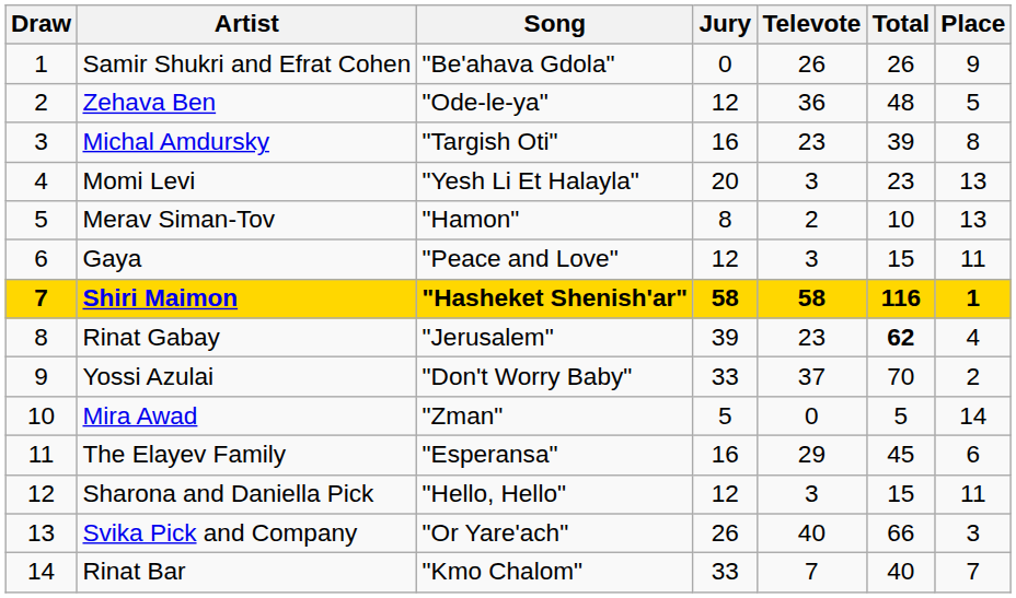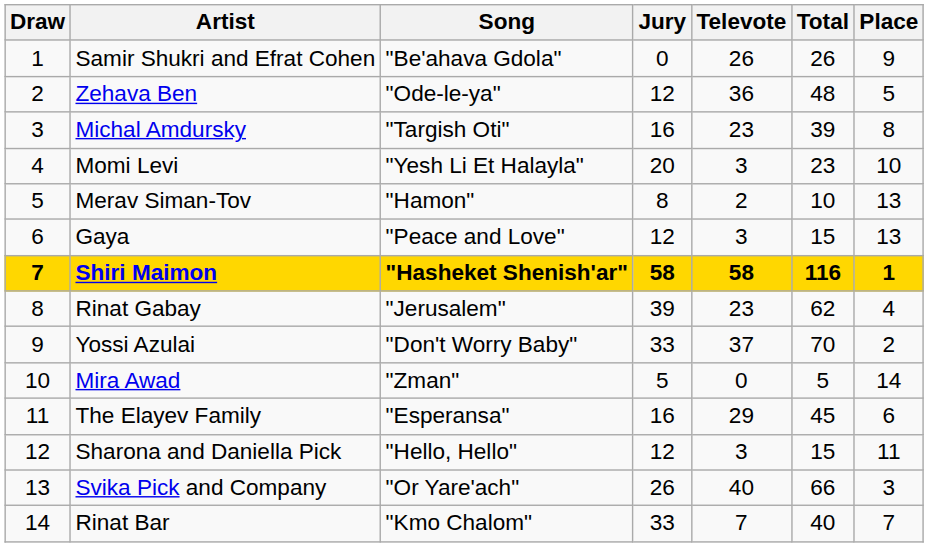Momi Levi | Place: 13 -> 10
Gaya | Place: 11 -> 13
Rinat Gabay | Total: bold -> normal
